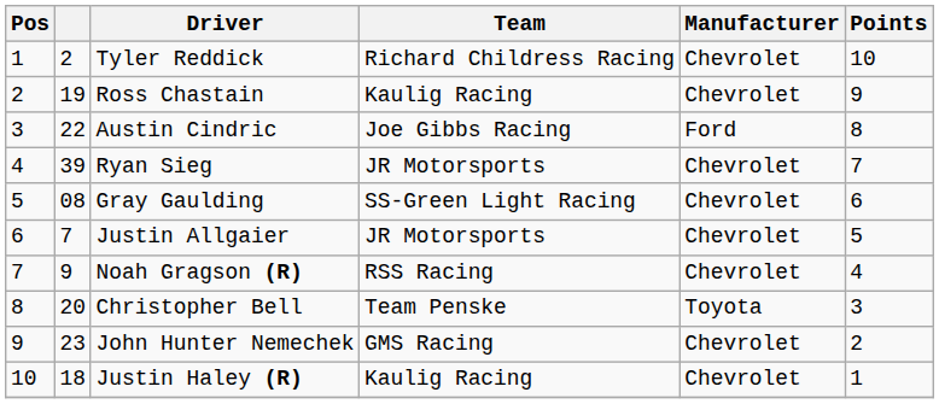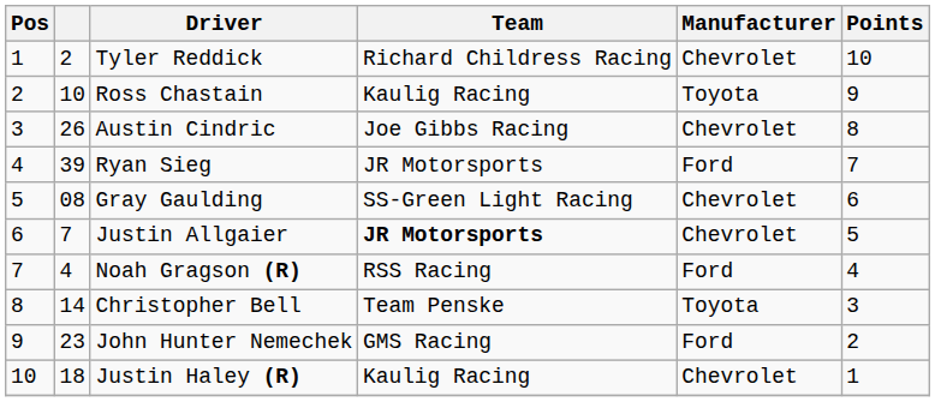Ross Chastain | column 2: 19 -> 10
Ross Chastain | Manufacturer: Chevrolet -> Toyota
Austin Cindric | column 2: 22 -> 26
Austin Cindric | Manufacturer: Ford -> Chevrolet
Ryan Sieg | Manufacturer: Chevrolet -> Ford
Justin Allgaier | Team: normal -> bold
Noah Gragson (R) | column 2: 9 -> 4
Noah Gragson (R) | Manufacturer: Chevrolet -> Ford
Christopher Bell | column 2: 20 -> 14
John Hunter Nemechek | Manufacturer: Chevrolet -> Ford
